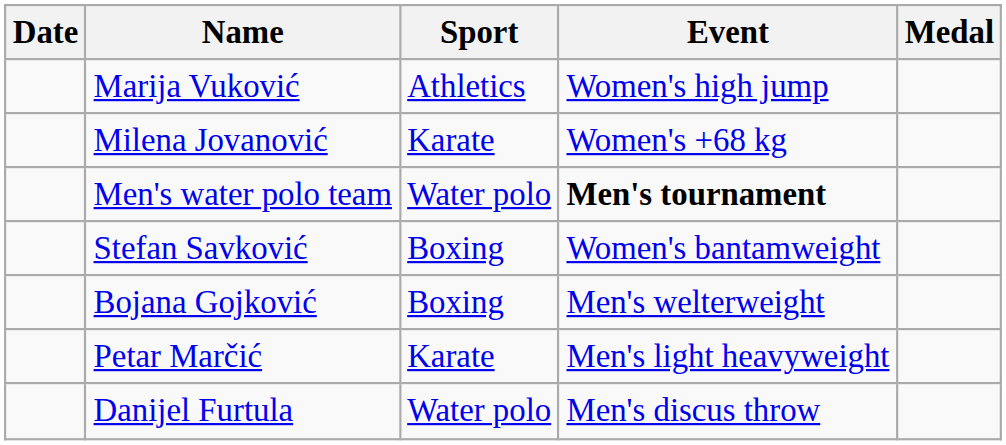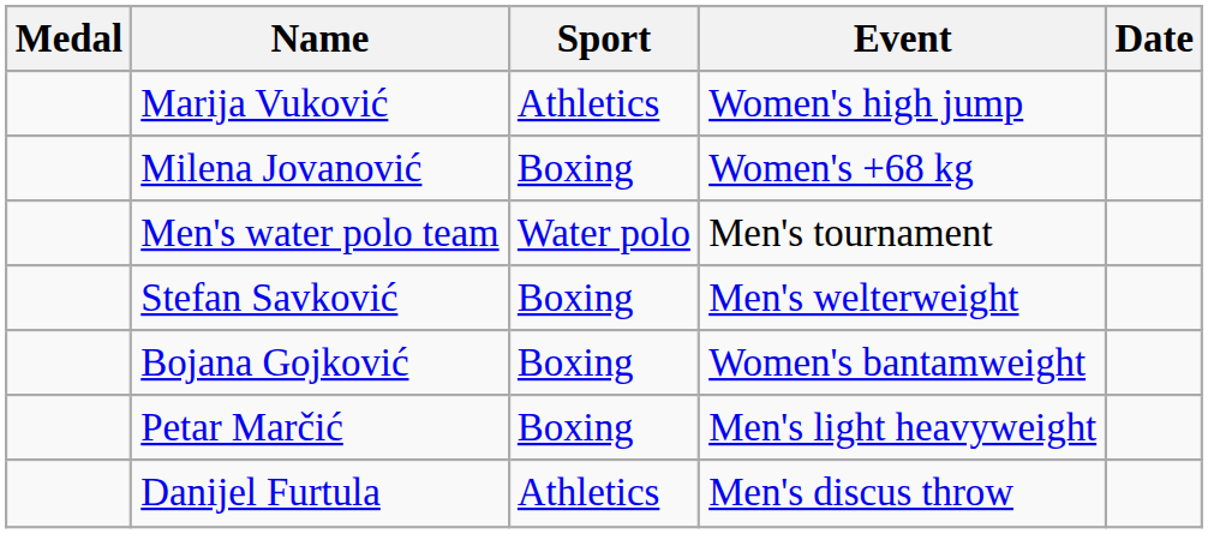columns swapped: Medal <-> Date
Milena Jovanović | Sport: Karate -> Boxing
Men's water polo team | Event: bold -> normal
Stefan Savković | Event: Women's bantamweight -> Men's welterweight
Bojana Gojković | Event: Men's welterweight -> Women's bantamweight
Petar Marčić | Sport: Karate -> Boxing
Danijel Furtula | Sport: Water polo -> Athletics
